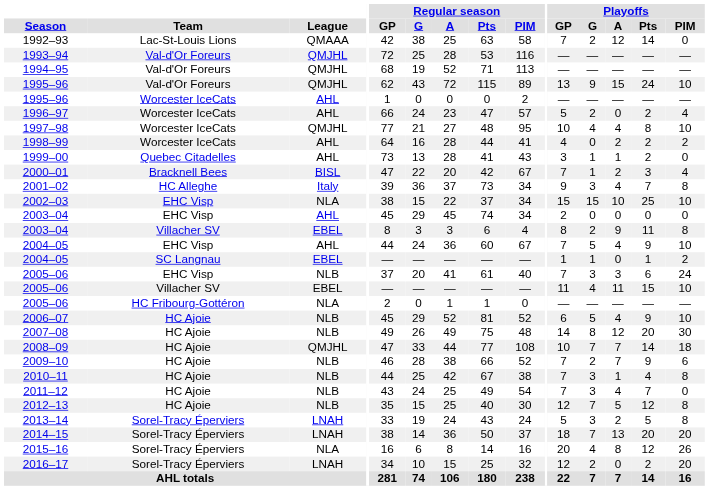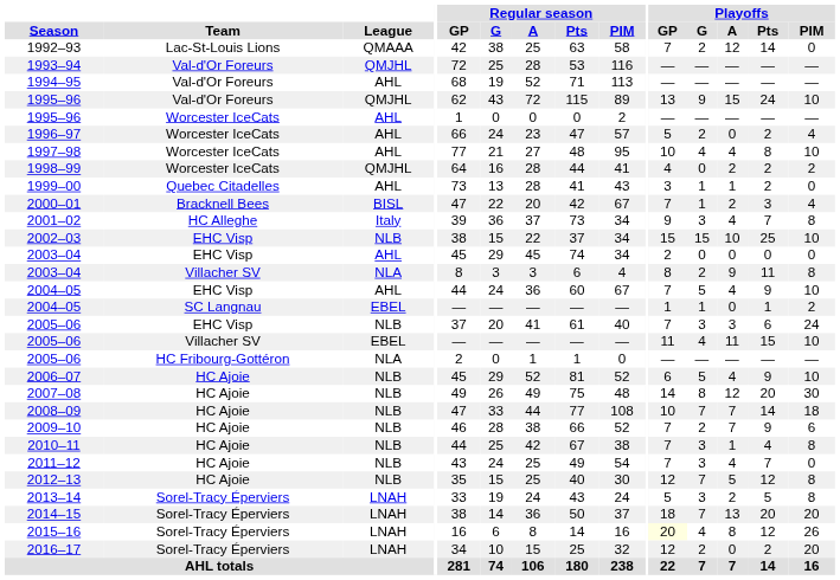1994–95 | League: QMJHL -> AHL
1997–98 | League: QMJHL -> AHL
1998–99 | League: AHL -> QMJHL
2002–03 | League: NLA -> NLB
2003–04 / Villacher SV | League: EBEL -> NLA
2008–09 | League: QMJHL -> NLB
2015–16 | League: NLA -> LNAH
2015–16 | Playoffs / GP: no background -> lightyellow background
